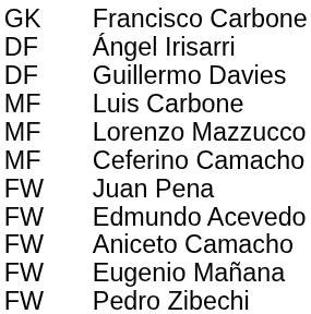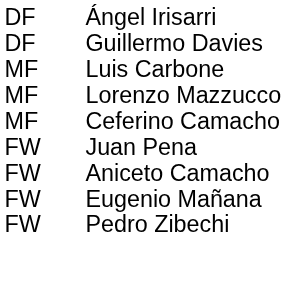- row: GK | Francisco Carbone
- row: FW | Edmundo Acevedo
